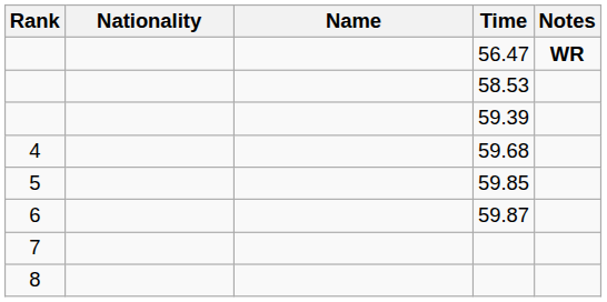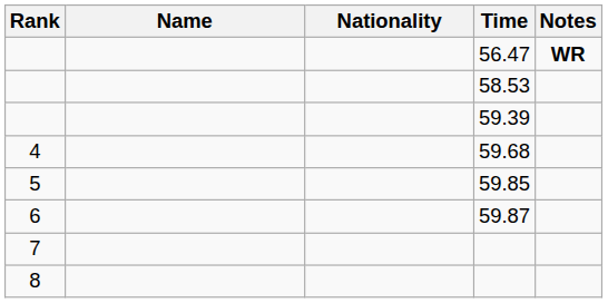columns swapped: Name <-> Nationality
